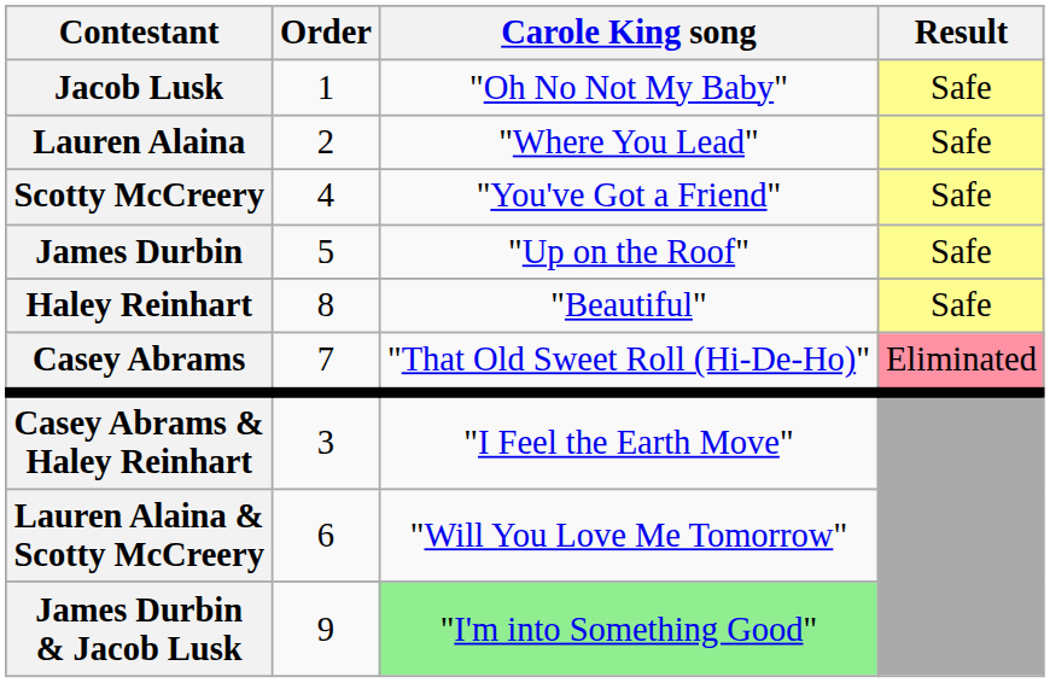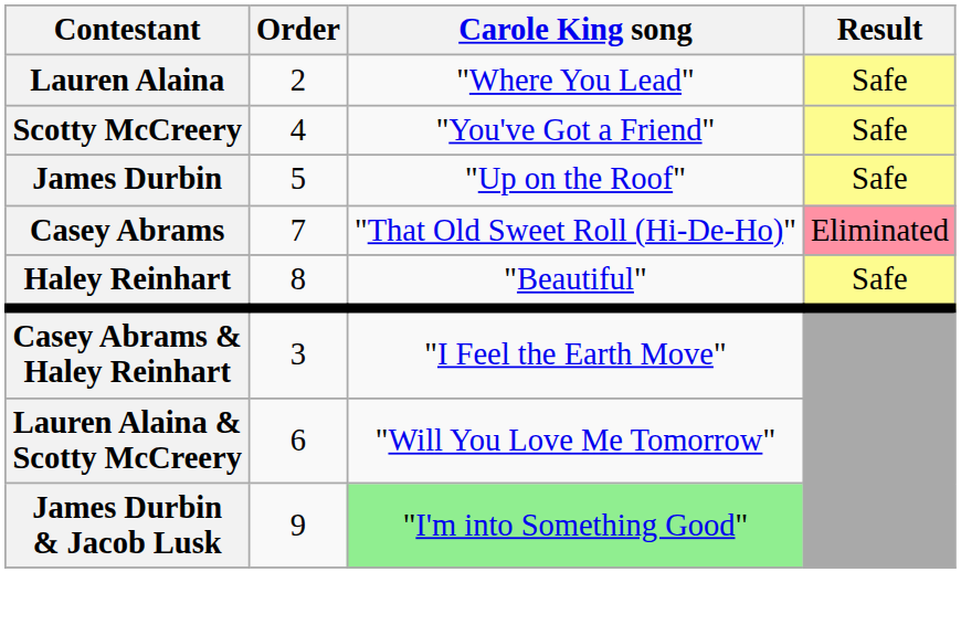- row: Jacob Lusk | 1 | "Oh No Not My Baby" | Safe
rows swapped: Casey Abrams <-> Haley Reinhart
